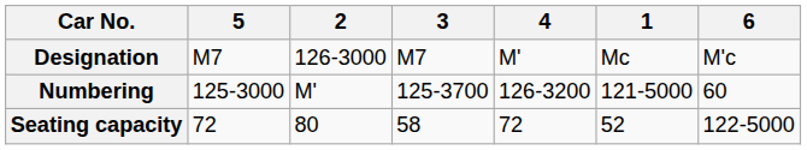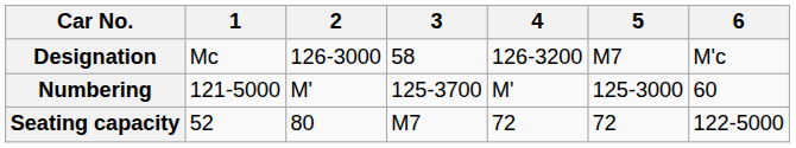columns swapped: 1 <-> 5
Designation | 3: M7 -> 58
Designation | 4: M' -> 126-3200
Numbering | 4: 126-3200 -> M'
Seating capacity | 3: 58 -> M7
